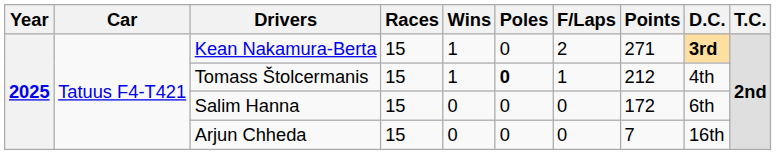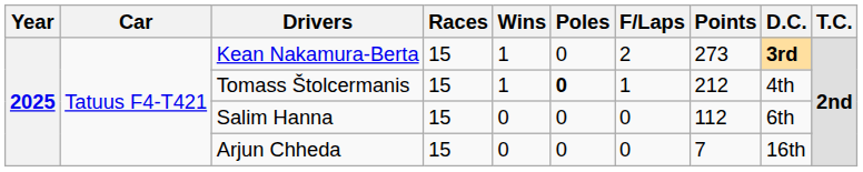Kean Nakamura-Berta | Points: 271 -> 273
Salim Hanna | Points: 172 -> 112
